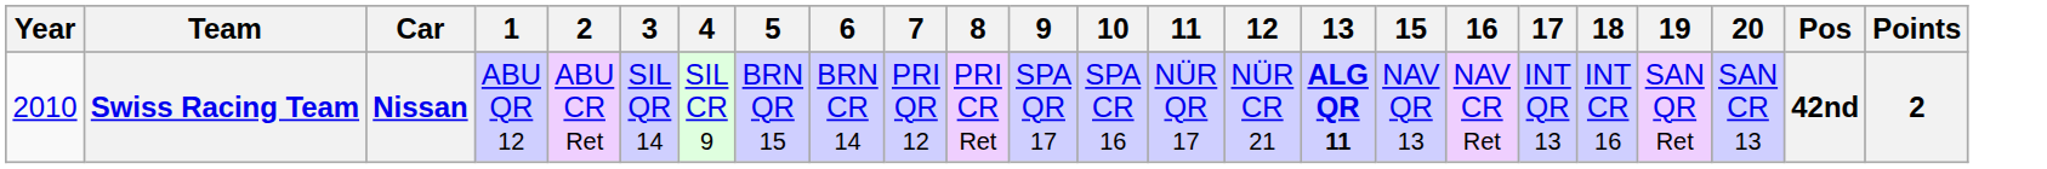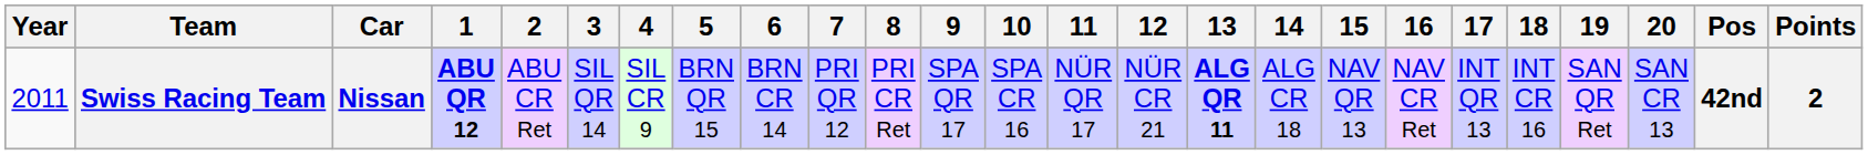+ column: 14 | ALG CR 18
Swiss Racing Team | Year: 2010 -> 2011
Swiss Racing Team | 1: normal -> bold
